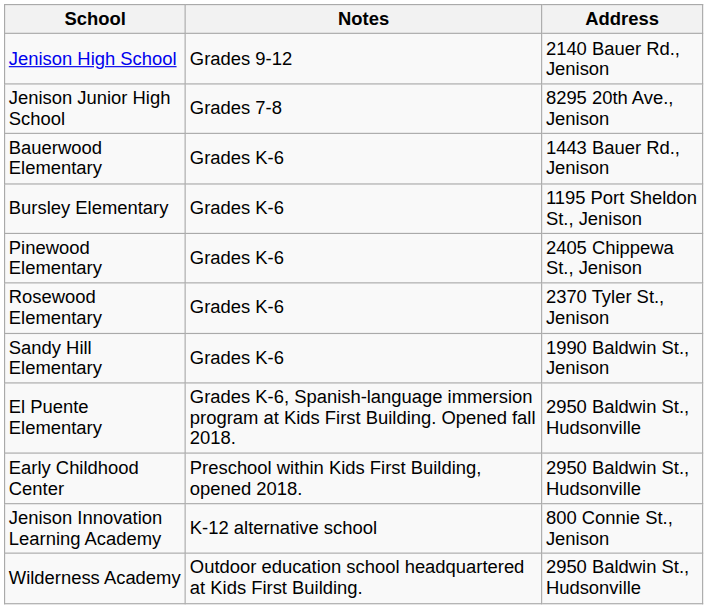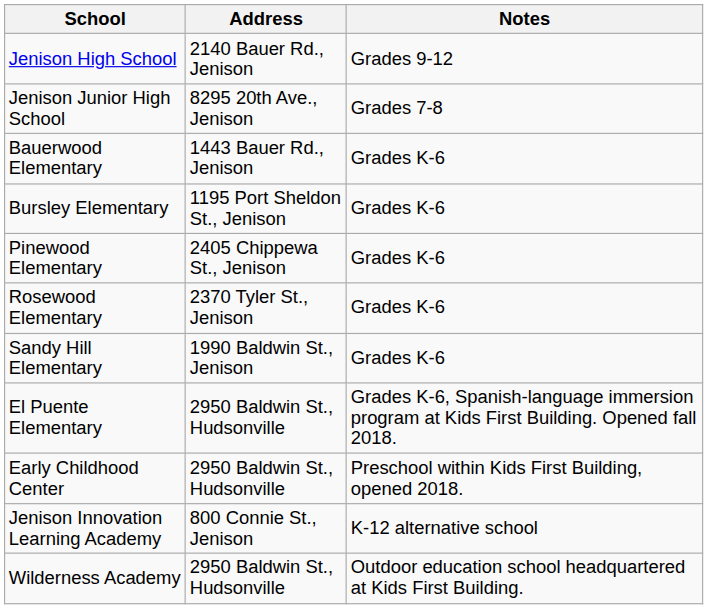columns swapped: Address <-> Notes
